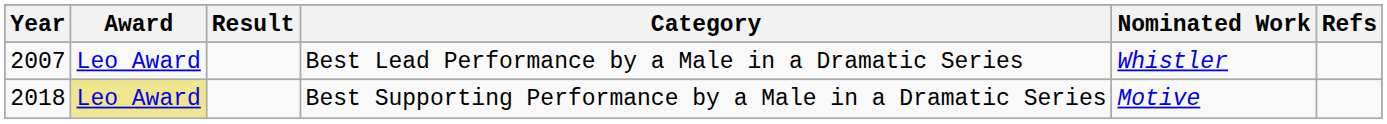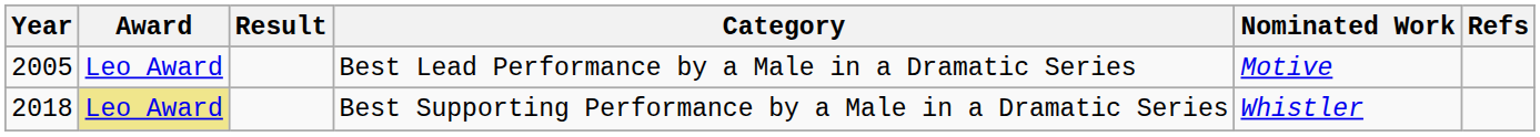Best Lead Performance by a Male in a Dramatic Series | Year: 2007 -> 2005
Best Lead Performance by a Male in a Dramatic Series | Nominated Work: Whistler -> Motive
Best Supporting Performance by a Male in a Dramatic Series | Nominated Work: Motive -> Whistler
